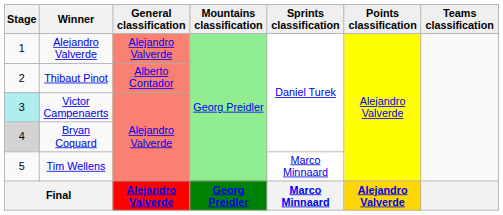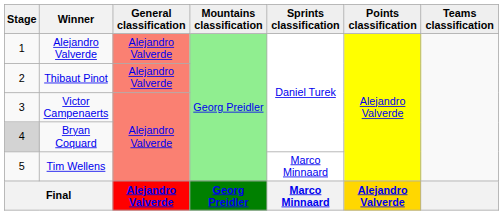Thibaut Pinot | General classification: Alberto Contador -> Alejandro Valverde
Victor Campenaerts | Stage: paleturquoise background -> no background
